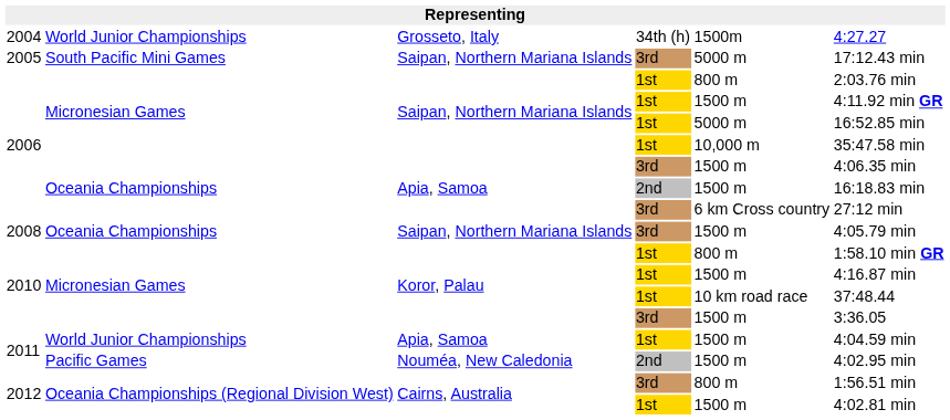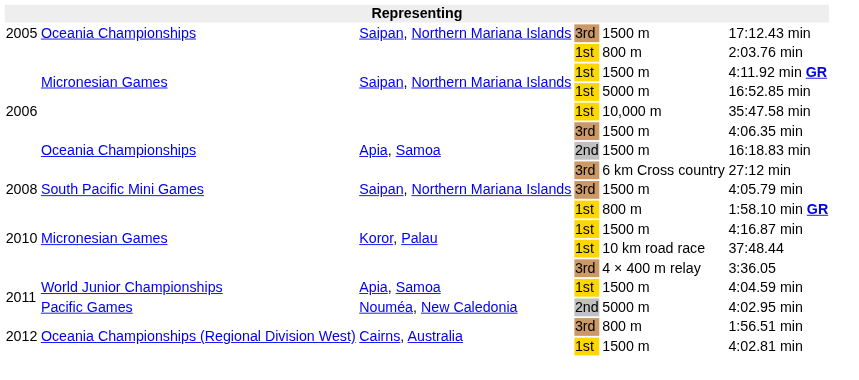- row: 2004 | World Junior Championships | Grosseto, Italy | 34th (h) | 1500m | 4:27.27
2005 | column 2: South Pacific Mini Games -> Oceania Championships
2005 | column 5: 5000 m -> 1500 m
2008 | column 2: Oceania Championships -> South Pacific Mini Games
2010 / 3rd | column 5: 1500 m -> 4 × 400 m relay
2011 / 2nd | column 5: 1500 m -> 5000 m
